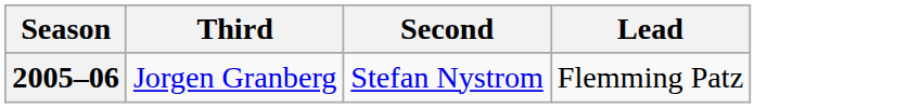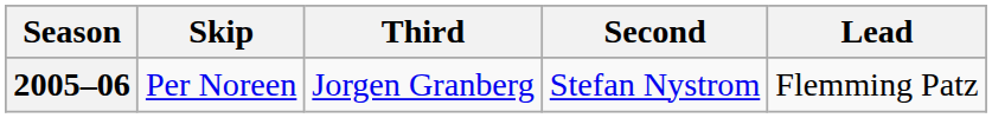+ column: Skip | Per Noreen
